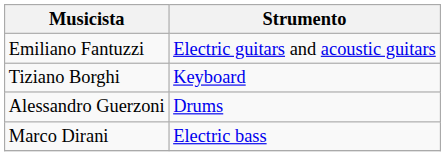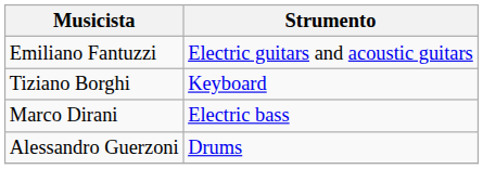rows swapped: Alessandro Guerzoni <-> Marco Dirani
